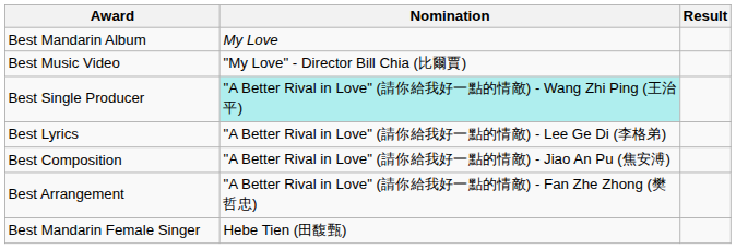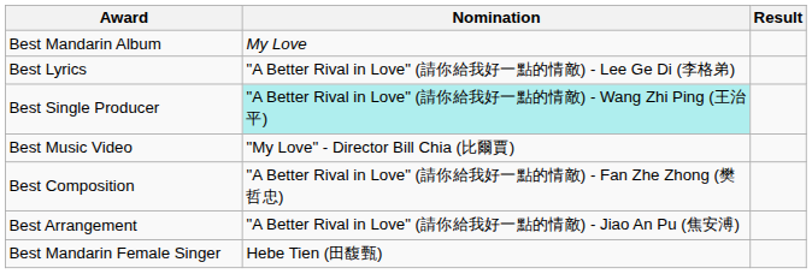rows swapped: Best Music Video <-> Best Lyrics
Best Composition | Nomination: "A Better Rival in Love" (請你給我好一點的情敵) - Jiao An Pu (焦安溥) -> "A Better Rival in Love" (請你給我好一點的情敵) - Fan Zhe Zhong (樊哲忠)
Best Arrangement | Nomination: "A Better Rival in Love" (請你給我好一點的情敵) - Fan Zhe Zhong (樊哲忠) -> "A Better Rival in Love" (請你給我好一點的情敵) - Jiao An Pu (焦安溥)
